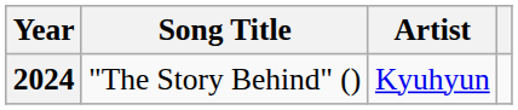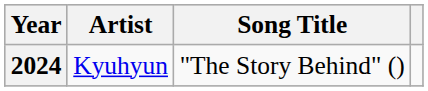columns swapped: Song Title <-> Artist
